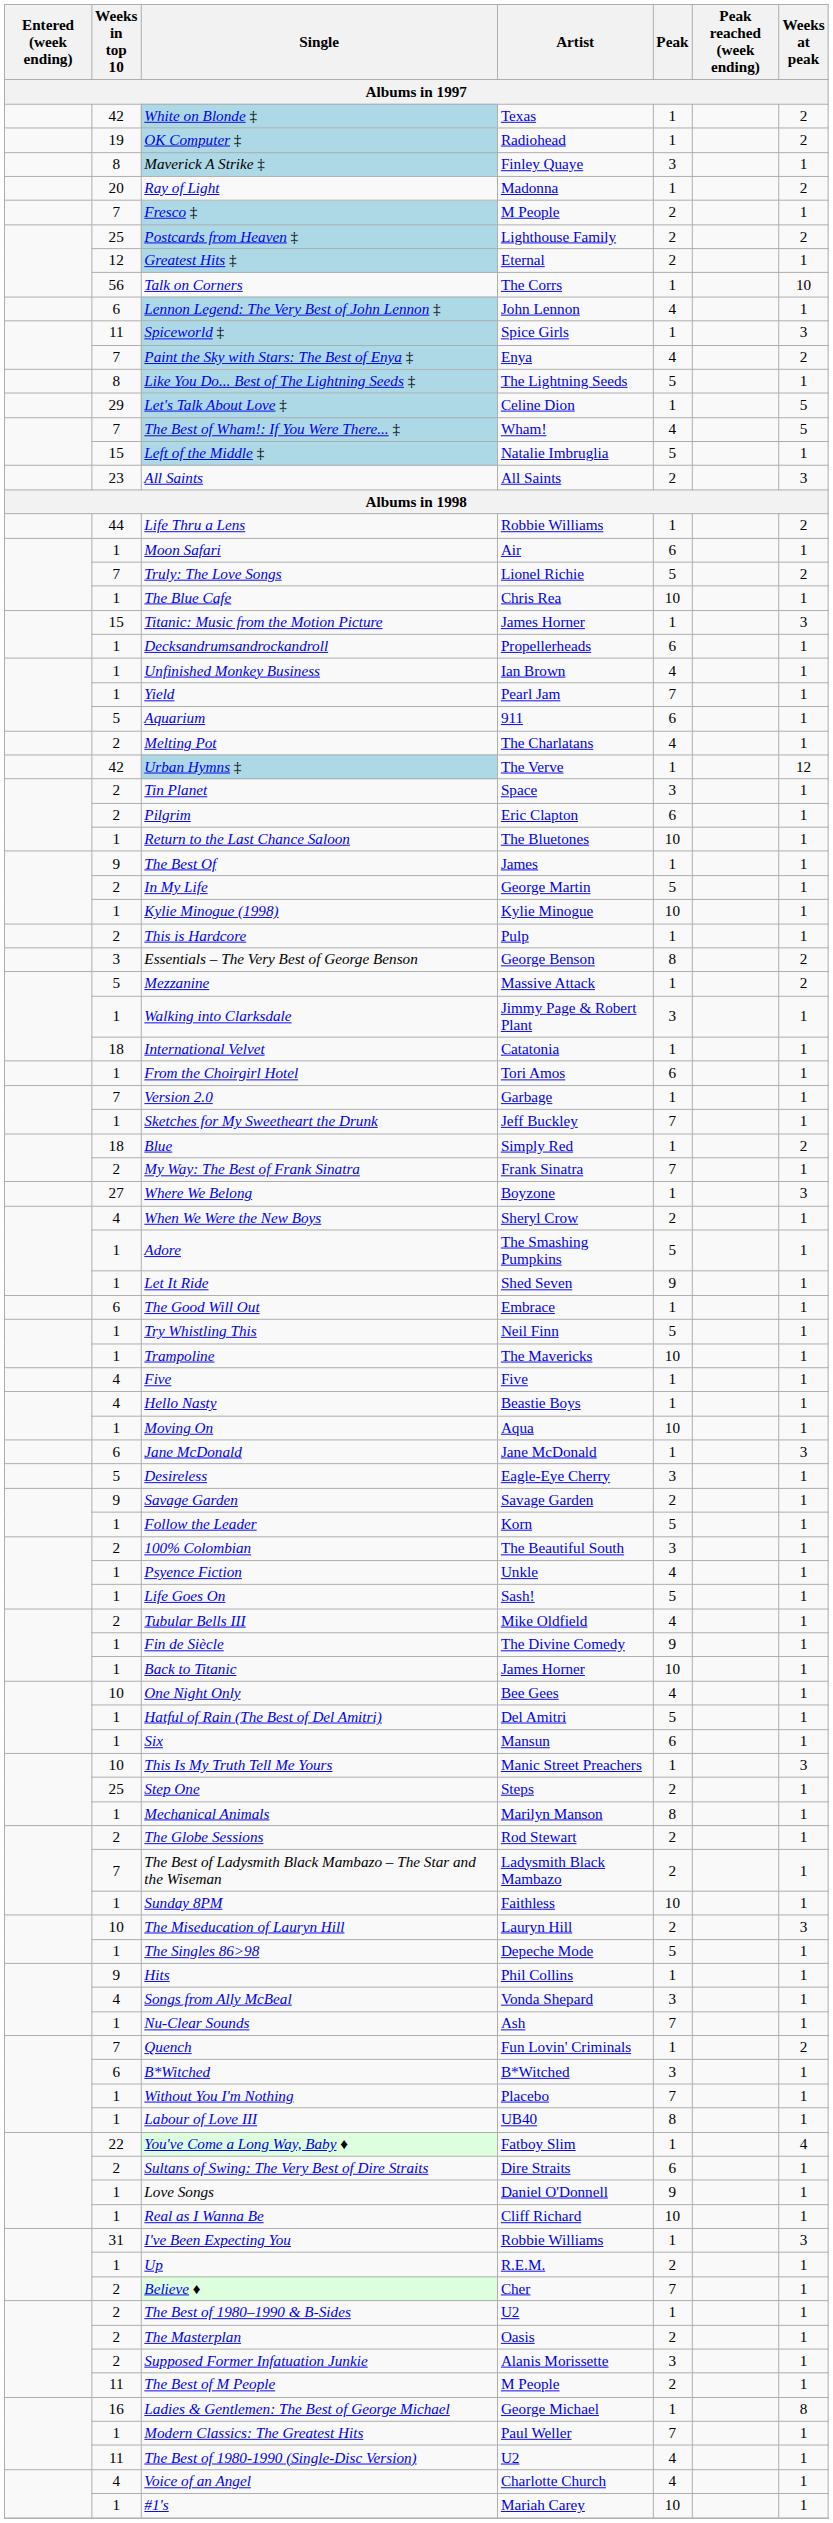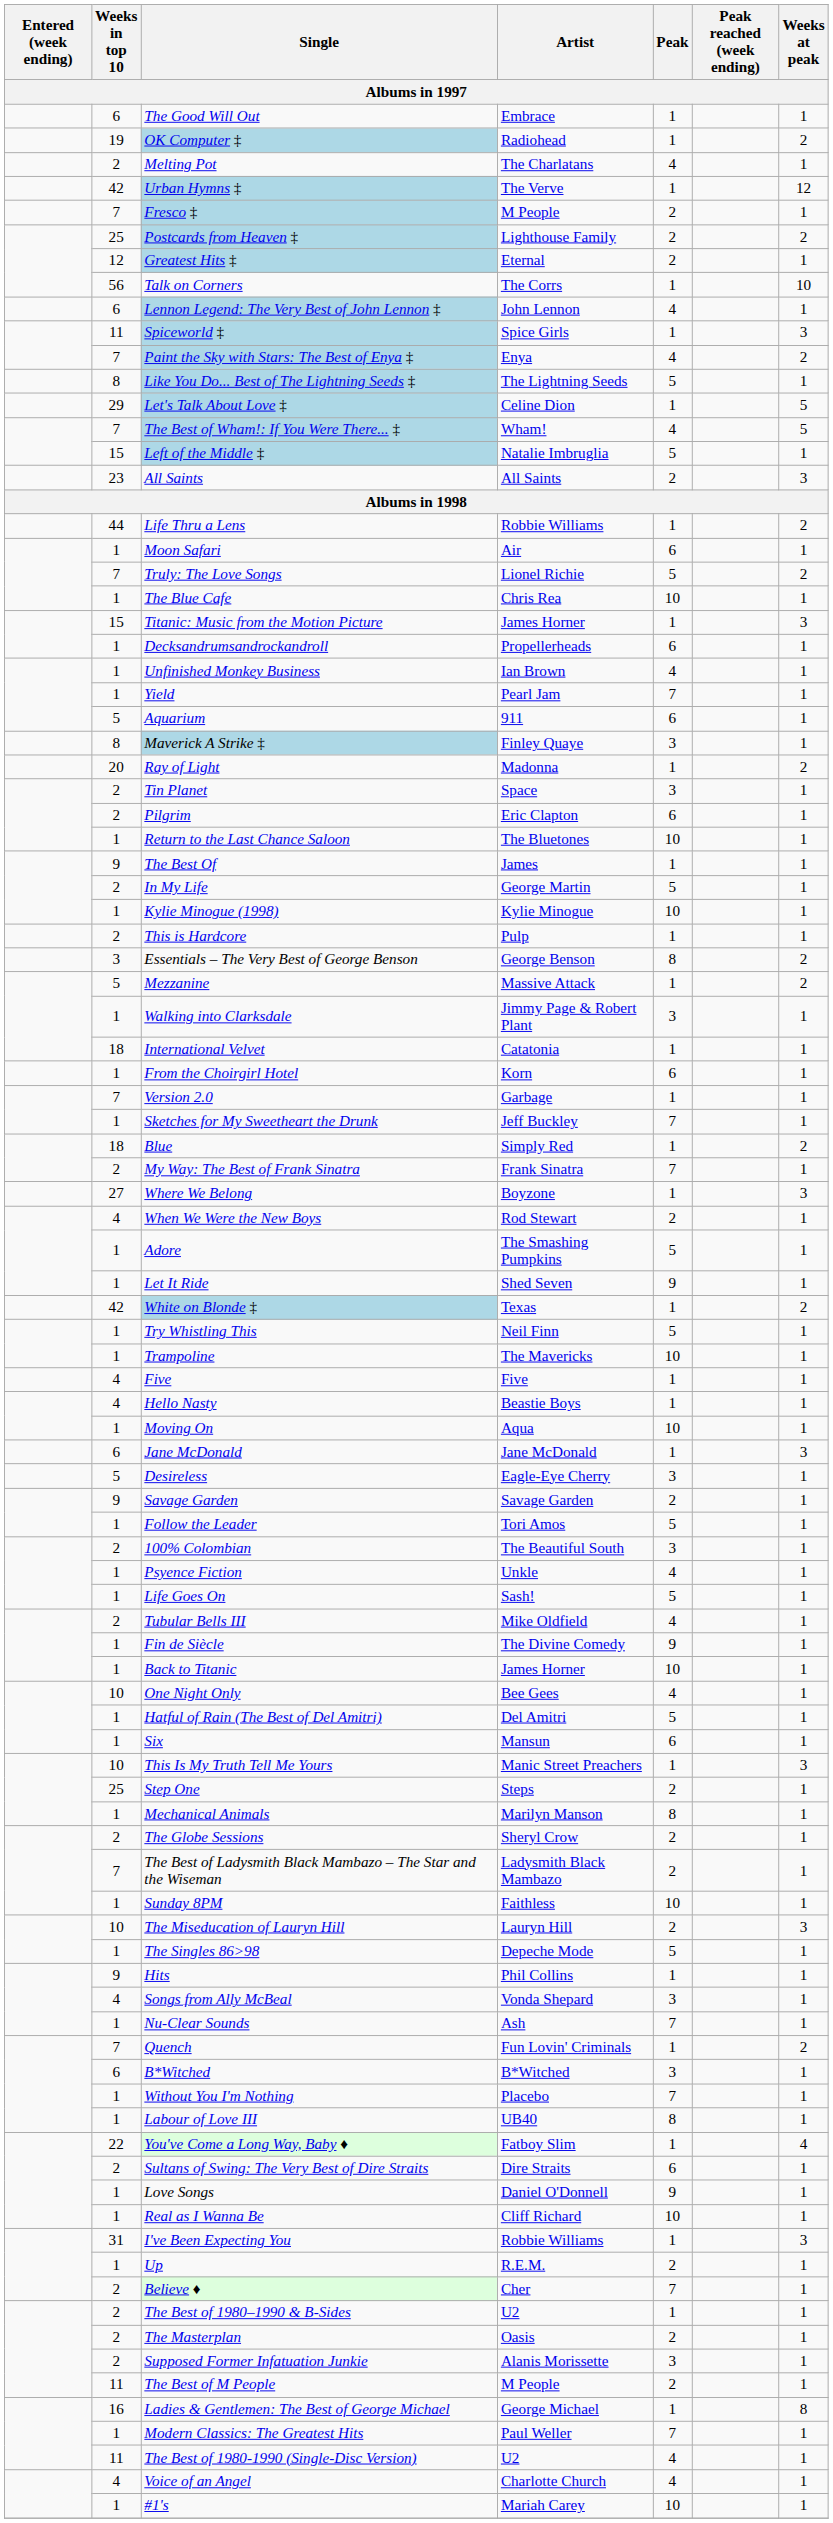rows swapped: White on Blonde ‡ <-> The Good Will Out
rows swapped: Maverick A Strike ‡ <-> Melting Pot
rows swapped: Urban Hymns ‡ <-> Ray of Light
From the Choirgirl Hotel | Artist: Tori Amos -> Korn
When We Were the New Boys | Artist: Sheryl Crow -> Rod Stewart
Follow the Leader | Artist: Korn -> Tori Amos
The Globe Sessions | Artist: Rod Stewart -> Sheryl Crow
